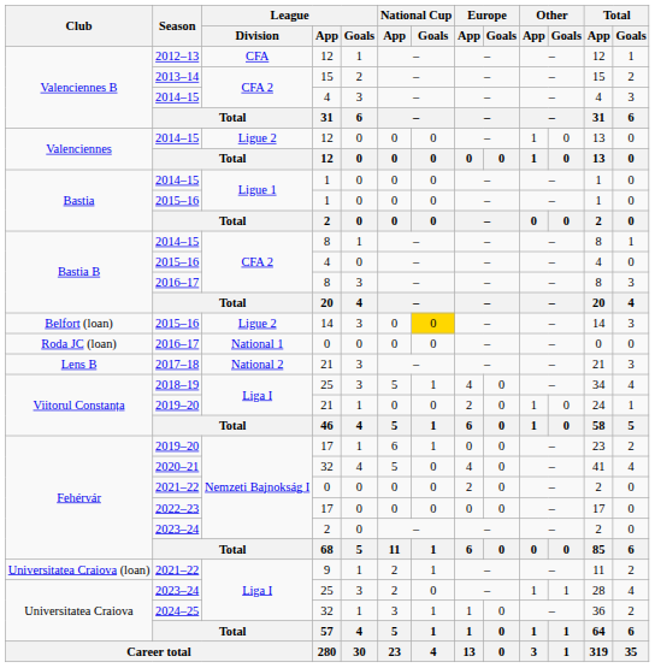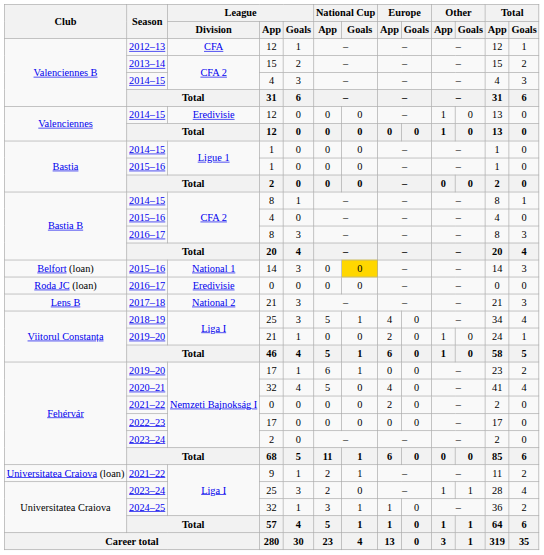2014–15 / 12 | League / Division: Ligue 2 -> Eredivisie
2015–16 / 14 | League / Division: Ligue 2 -> National 1
2016–17 / 0 | League / Division: National 1 -> Eredivisie
